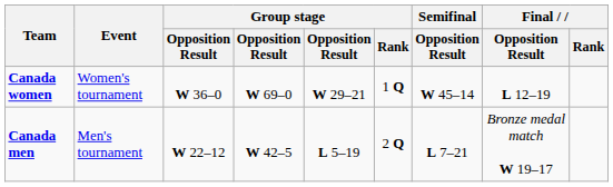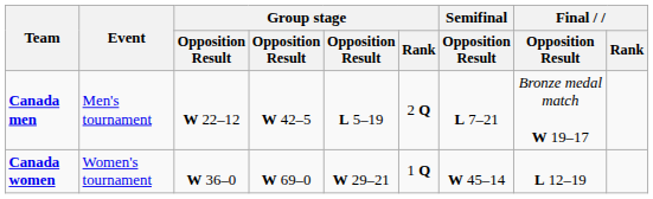rows swapped: Canada men <-> Canada women
